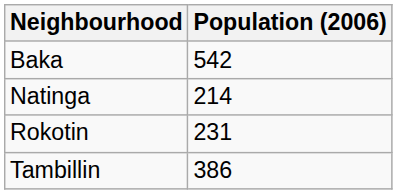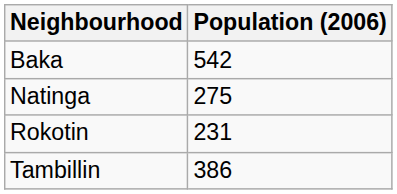Natinga | Population (2006): 214 -> 275
